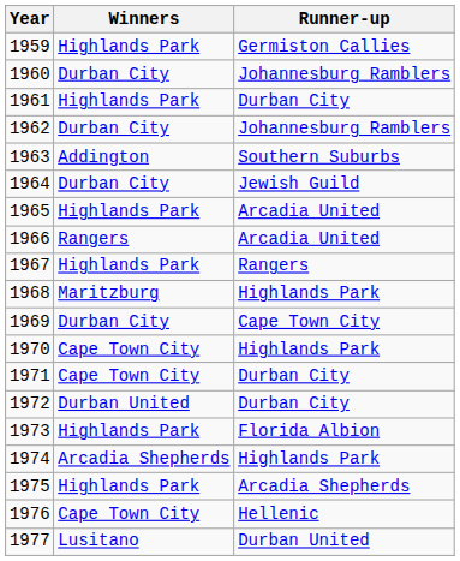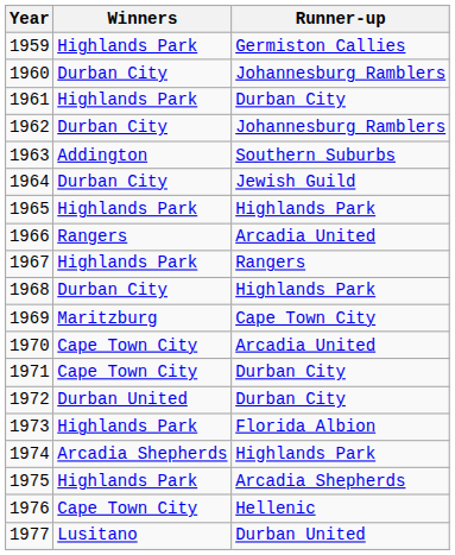1965 | Runner-up: Arcadia United -> Highlands Park
1968 | Winners: Maritzburg -> Durban City
1969 | Winners: Durban City -> Maritzburg
1970 | Runner-up: Highlands Park -> Arcadia United
